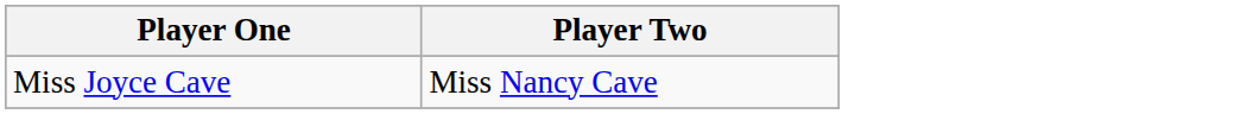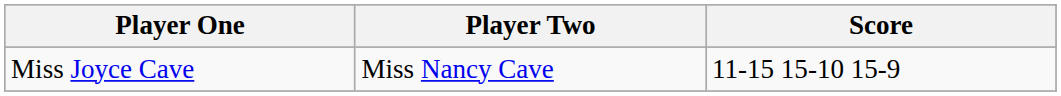+ column: Score | 11-15 15-10 15-9
